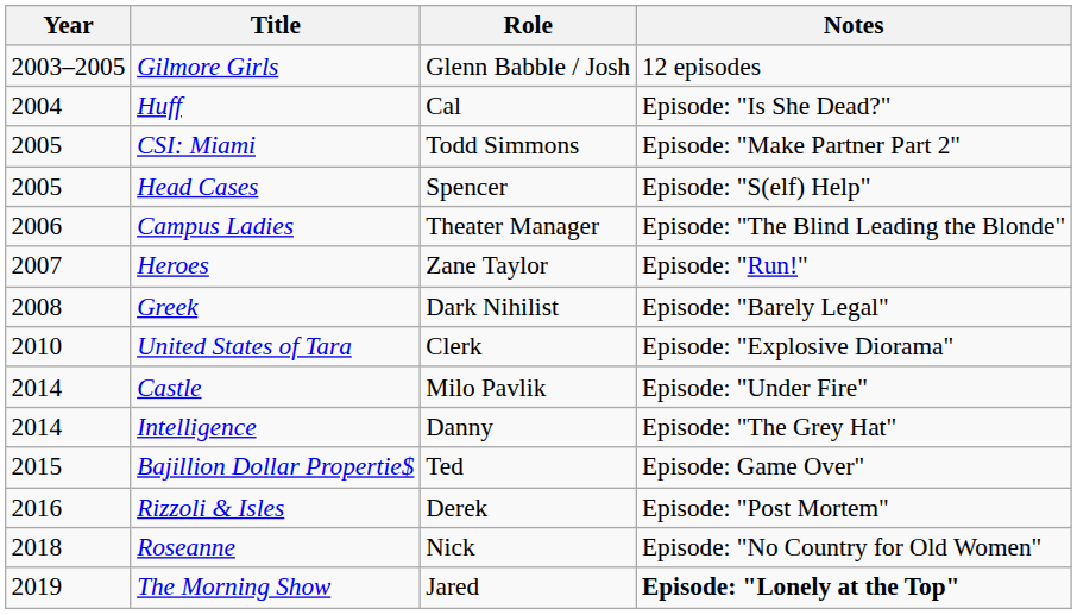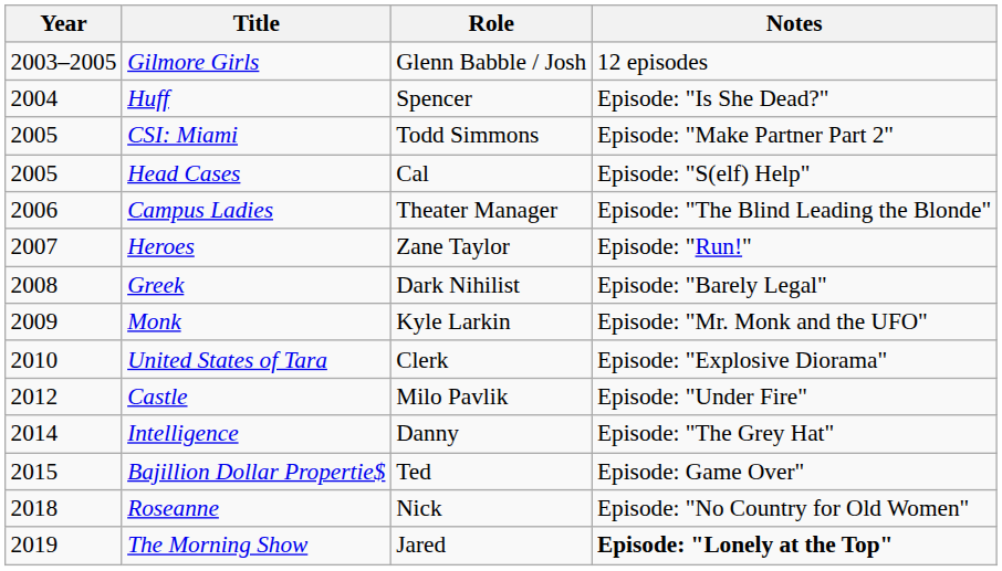Huff | Role: Cal -> Spencer
Head Cases | Role: Spencer -> Cal
+ row: 2009 | Monk | Kyle Larkin | Episode: "Mr. Monk and the UFO"
Castle | Year: 2014 -> 2012
- row: 2016 | Rizzoli & Isles | Derek | Episode: "Post Mortem"
